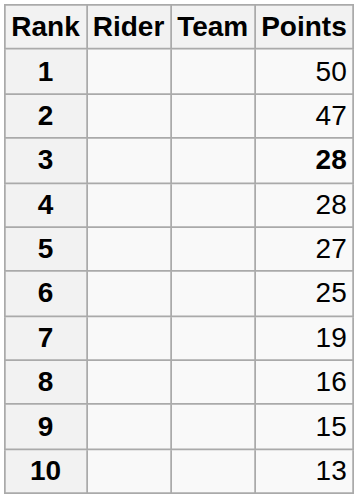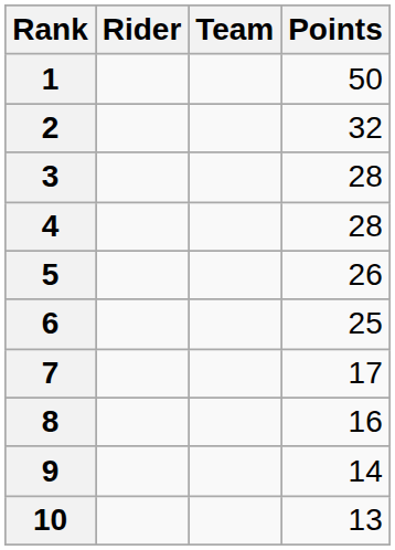2 | Points: 47 -> 32
3 | Points: bold -> normal
5 | Points: 27 -> 26
7 | Points: 19 -> 17
9 | Points: 15 -> 14
